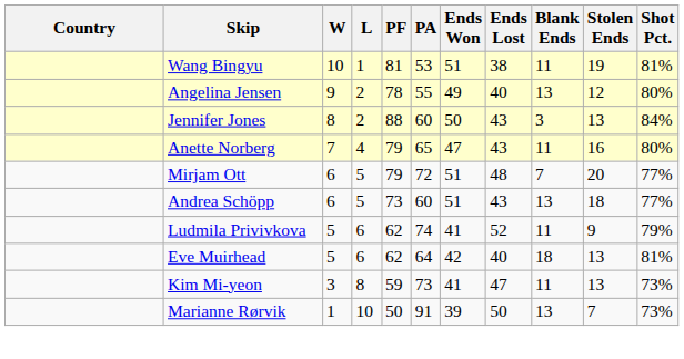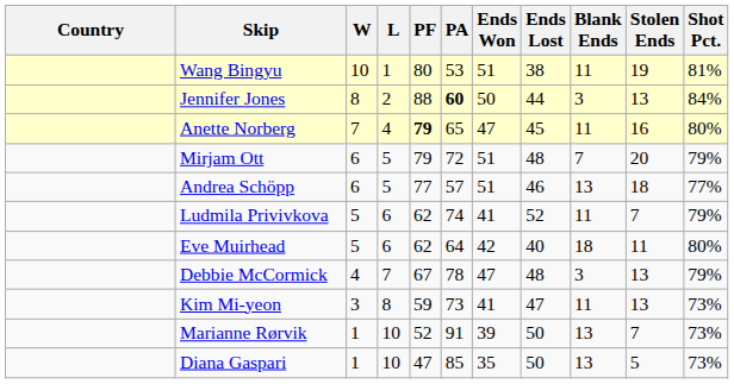Wang Bingyu | PF: 81 -> 80
- row: Angelina Jensen | 9 | 2 | 78 | 55 | 49 | 40 | 13 | 12 | 80%
Jennifer Jones | PA: normal -> bold
Jennifer Jones | Ends Lost: 43 -> 44
Anette Norberg | PF: normal -> bold
Anette Norberg | Ends Lost: 43 -> 45
Mirjam Ott | Shot Pct.: 77% -> 79%
Andrea Schöpp | PF: 73 -> 77
Andrea Schöpp | PA: 60 -> 57
Andrea Schöpp | Ends Lost: 43 -> 46
Ludmila Privivkova | Stolen Ends: 9 -> 7
Eve Muirhead | Stolen Ends: 13 -> 11
Eve Muirhead | Shot Pct.: 81% -> 80%
+ row: Debbie McCormick | 4 | 7 | 67 | 78 | 47 | 48 | 3 | 13 | 79%
Marianne Rørvik | PF: 50 -> 52
+ row: Diana Gaspari | 1 | 10 | 47 | 85 | 35 | 50 | 13 | 5 | 73%
